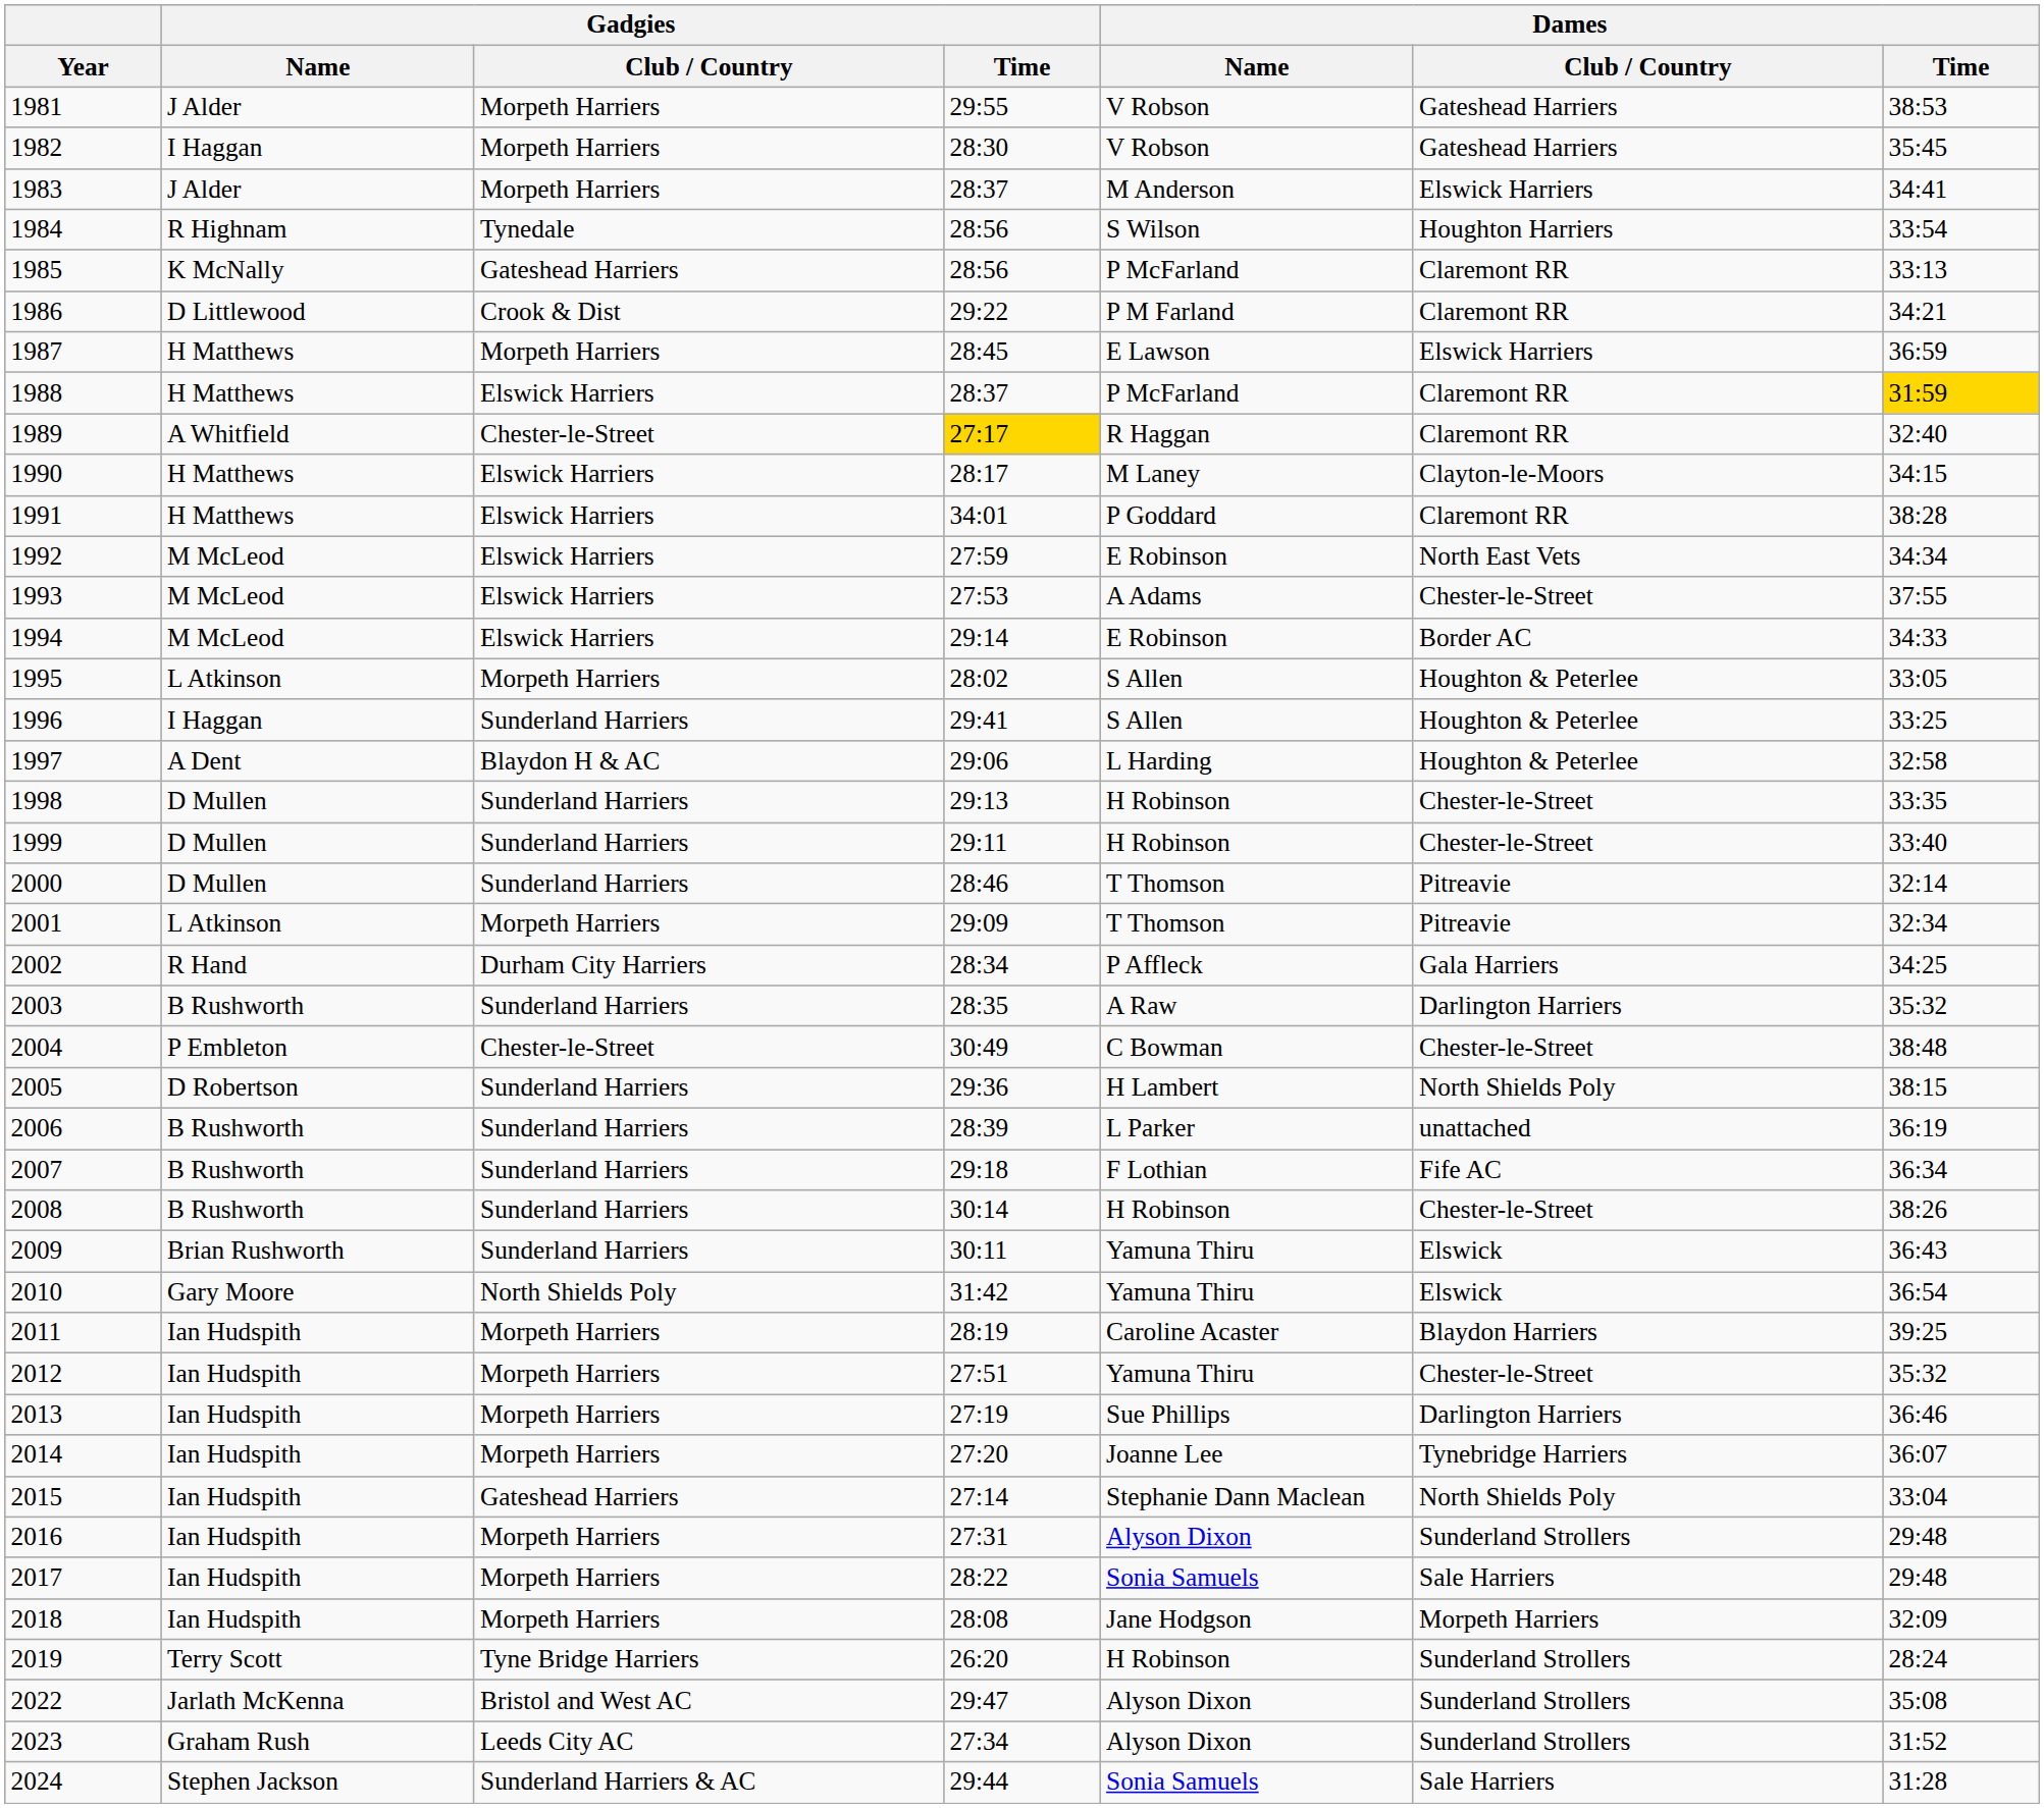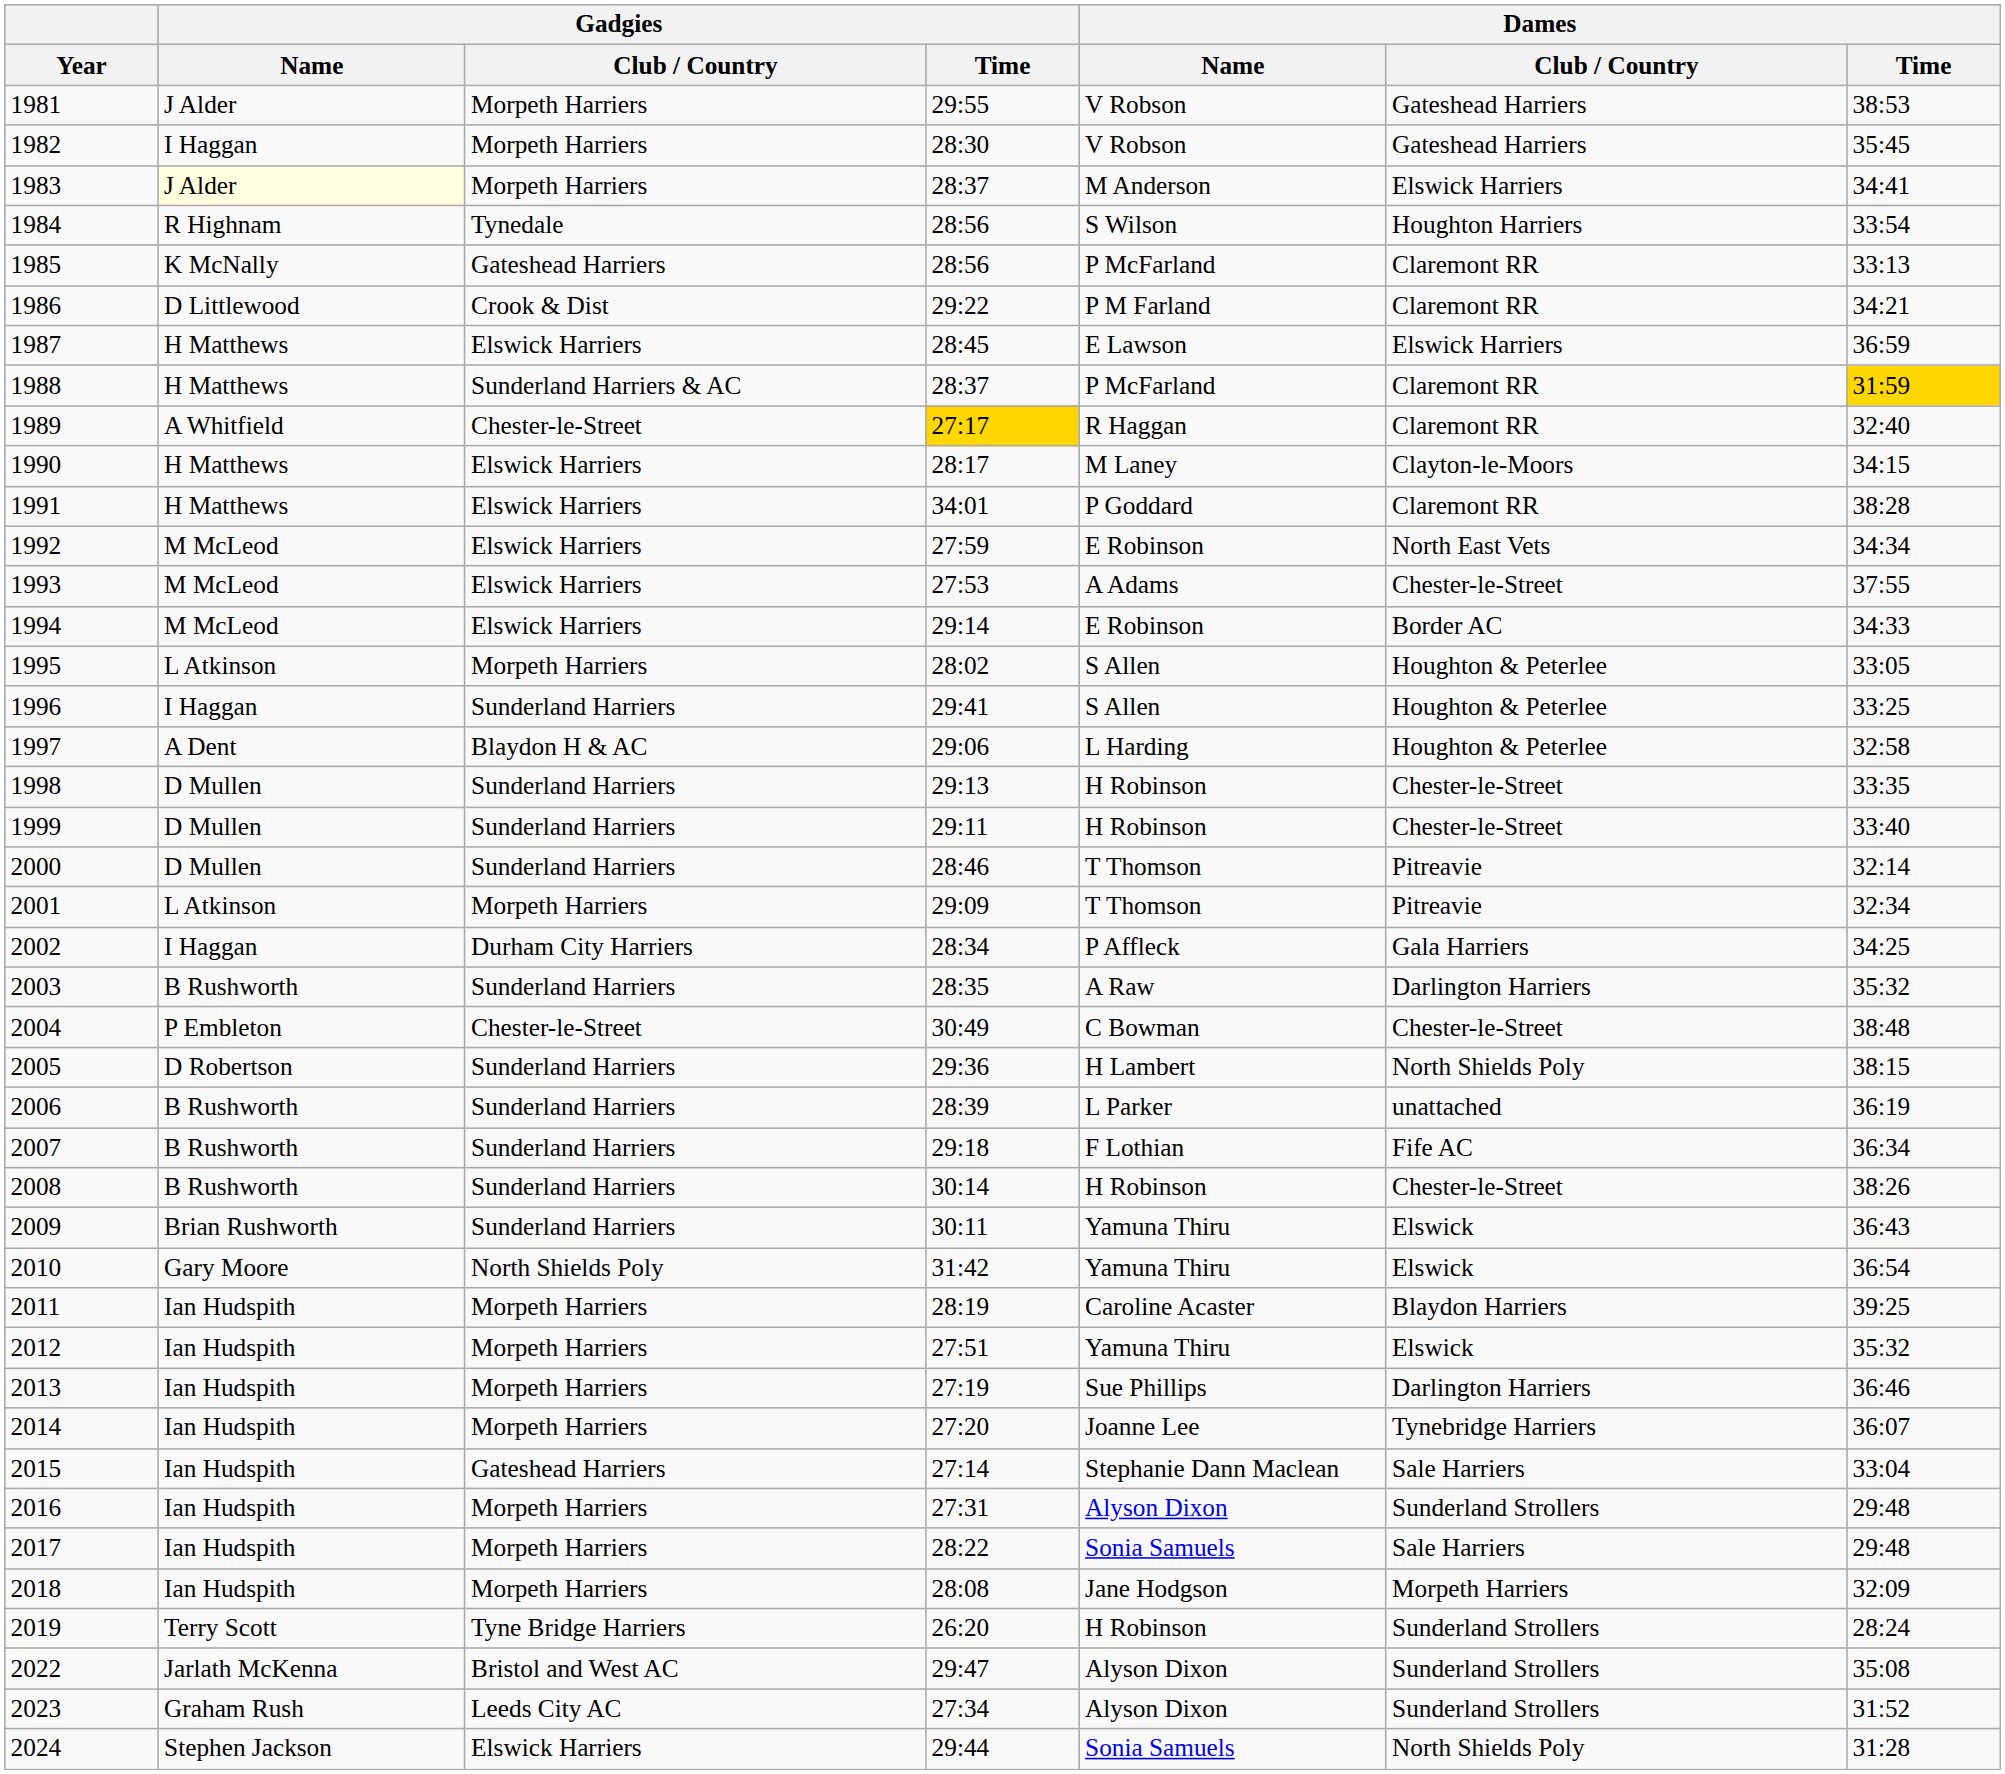1983 | Gadgies / Name: no background -> lightyellow background
1987 | Gadgies / Club / Country: Morpeth Harriers -> Elswick Harriers
1988 | Gadgies / Club / Country: Elswick Harriers -> Sunderland Harriers & AC
2002 | Gadgies / Name: R Hand -> I Haggan
2012 | Dames / Club / Country: Chester-le-Street -> Elswick
2015 | Dames / Club / Country: North Shields Poly -> Sale Harriers
2024 | Gadgies / Club / Country: Sunderland Harriers & AC -> Elswick Harriers
2024 | Dames / Club / Country: Sale Harriers -> North Shields Poly
